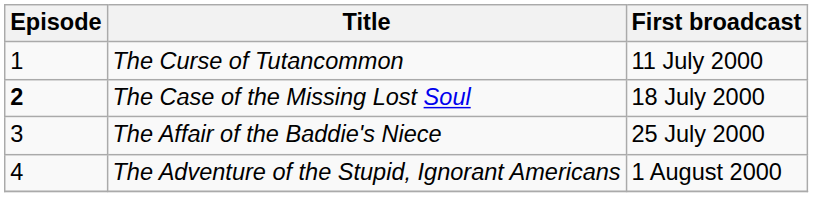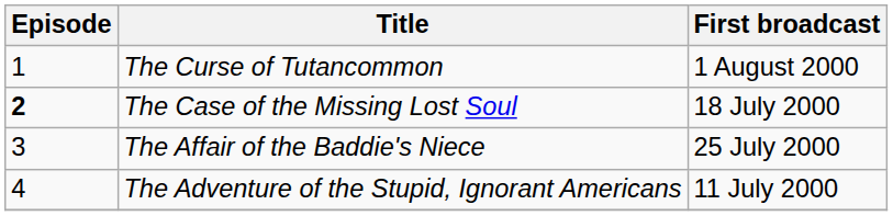The Curse of Tutancommon | First broadcast: 11 July 2000 -> 1 August 2000
The Adventure of the Stupid, Ignorant Americans | First broadcast: 1 August 2000 -> 11 July 2000
